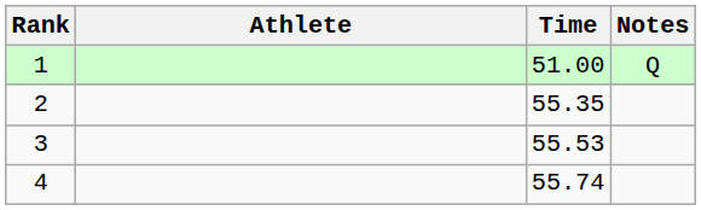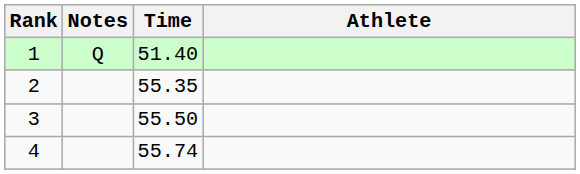columns swapped: Athlete <-> Notes
1 | Time: 51.00 -> 51.40
3 | Time: 55.53 -> 55.50
